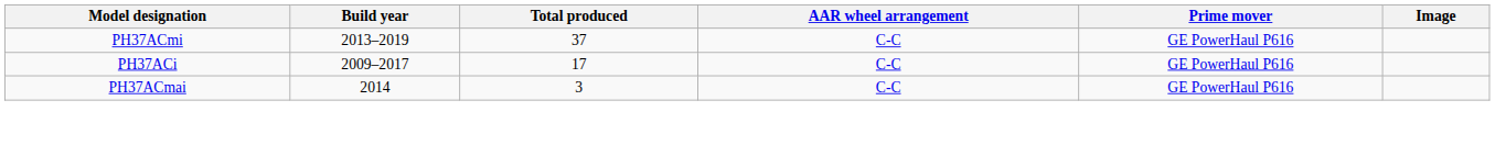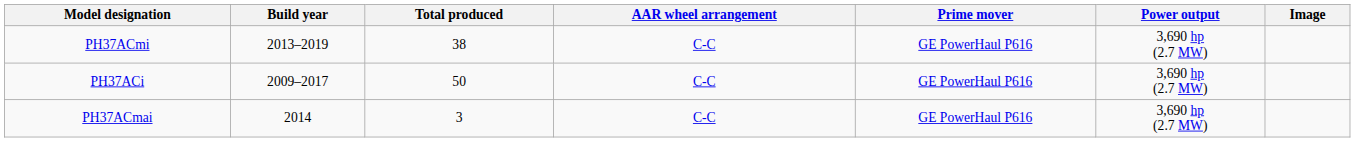+ column: Power output | 3,690 hp (2.7 MW) | 3,690 hp (2.7 MW) | 3,690 hp (2.7 MW)
PH37ACmi | Total produced: 37 -> 38
PH37ACi | Total produced: 17 -> 50
